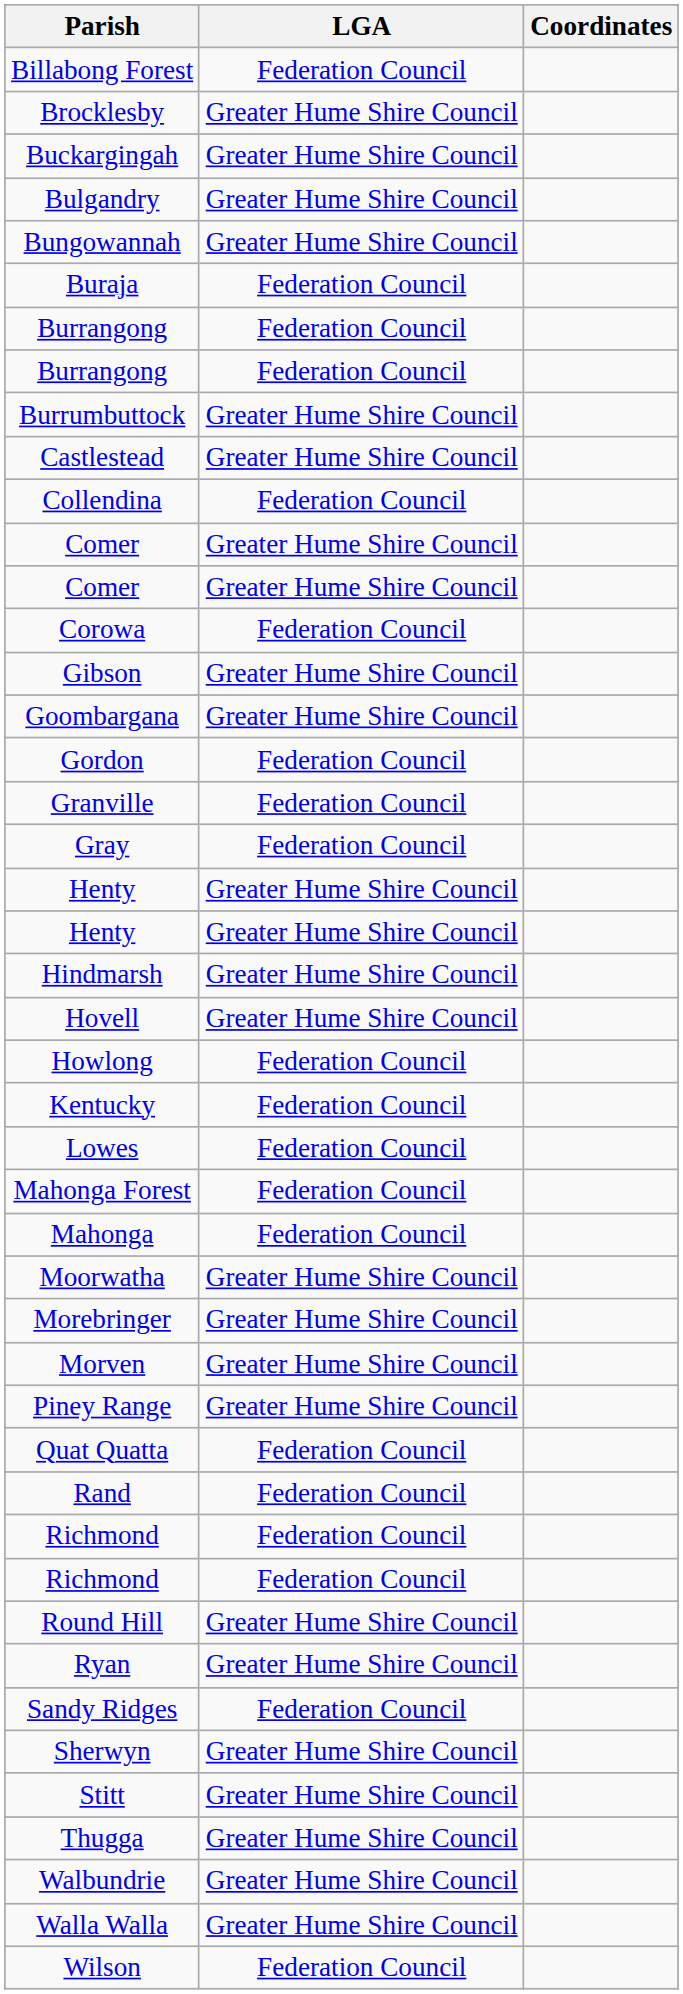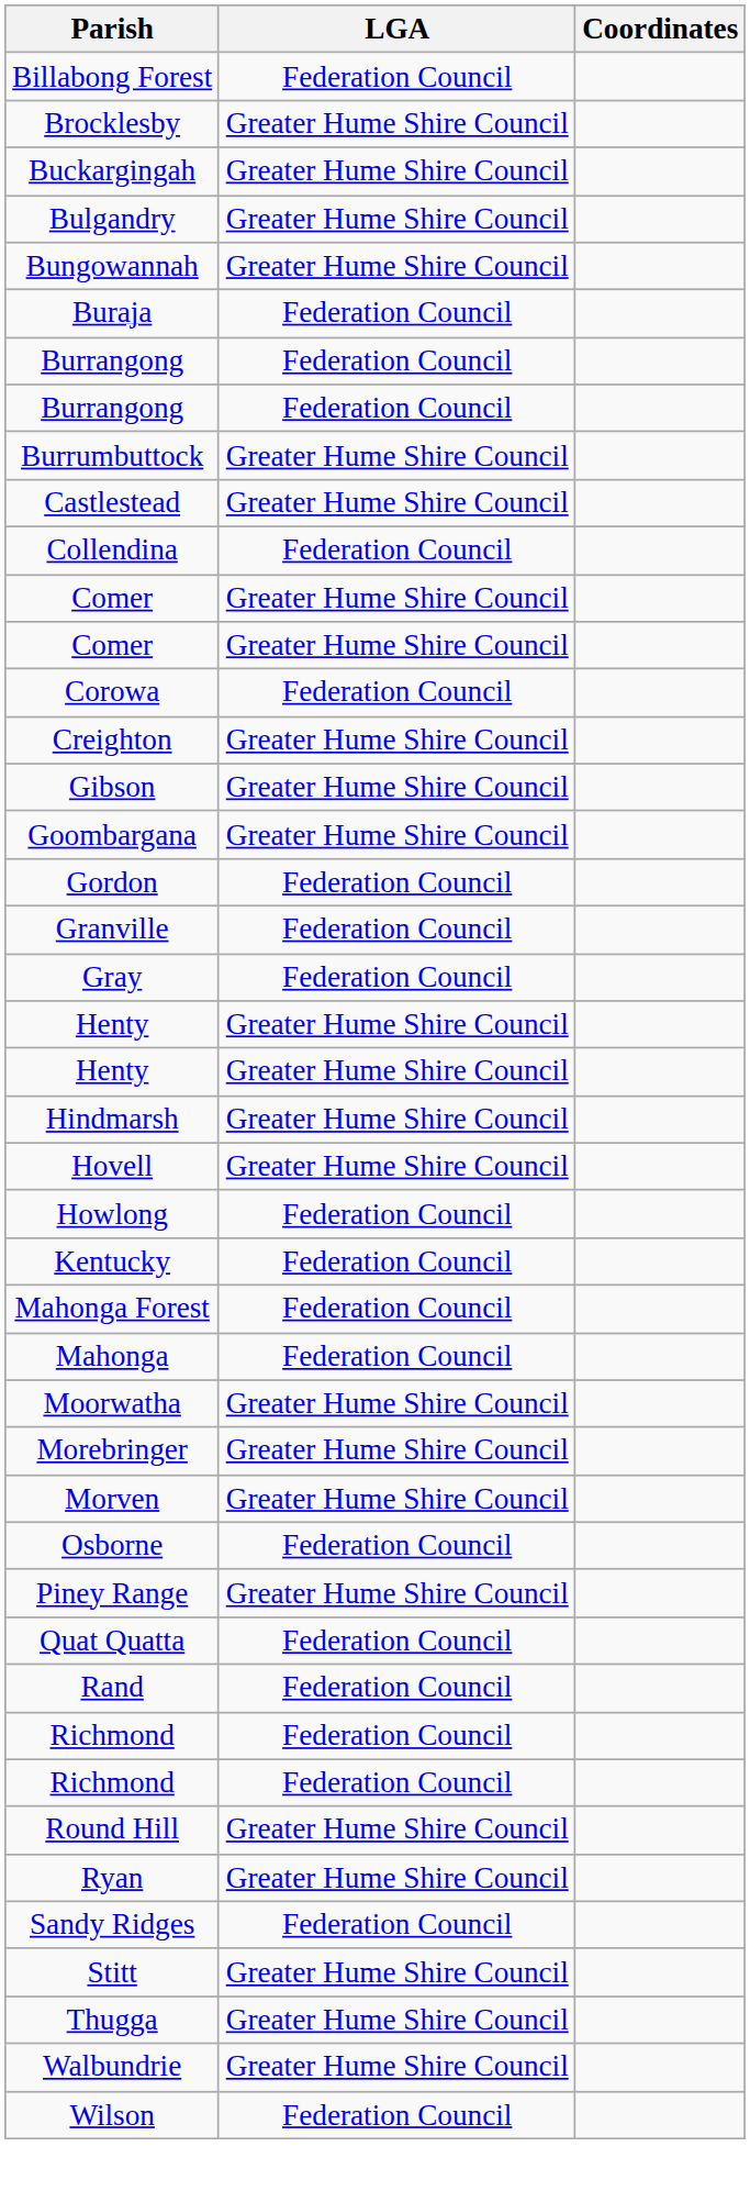+ row: Creighton | Greater Hume Shire Council
- row: Lowes | Federation Council
+ row: Osborne | Federation Council
- row: Sherwyn | Greater Hume Shire Council
- row: Walla Walla | Greater Hume Shire Council
